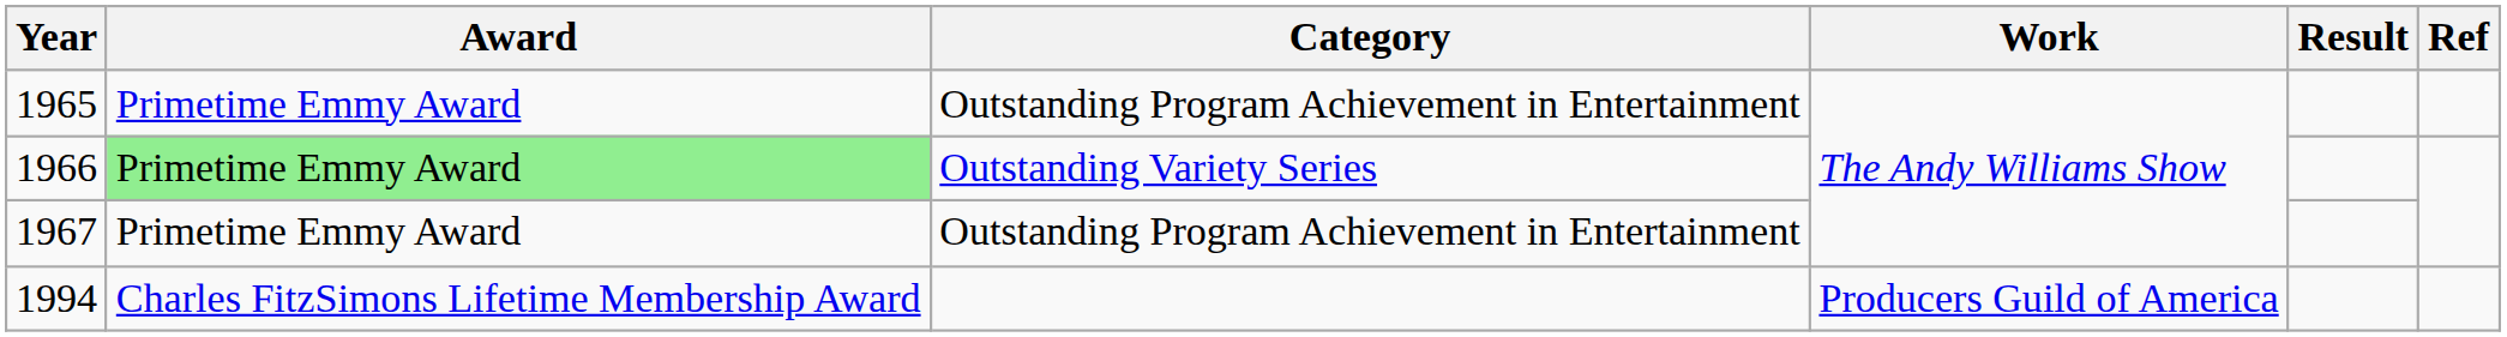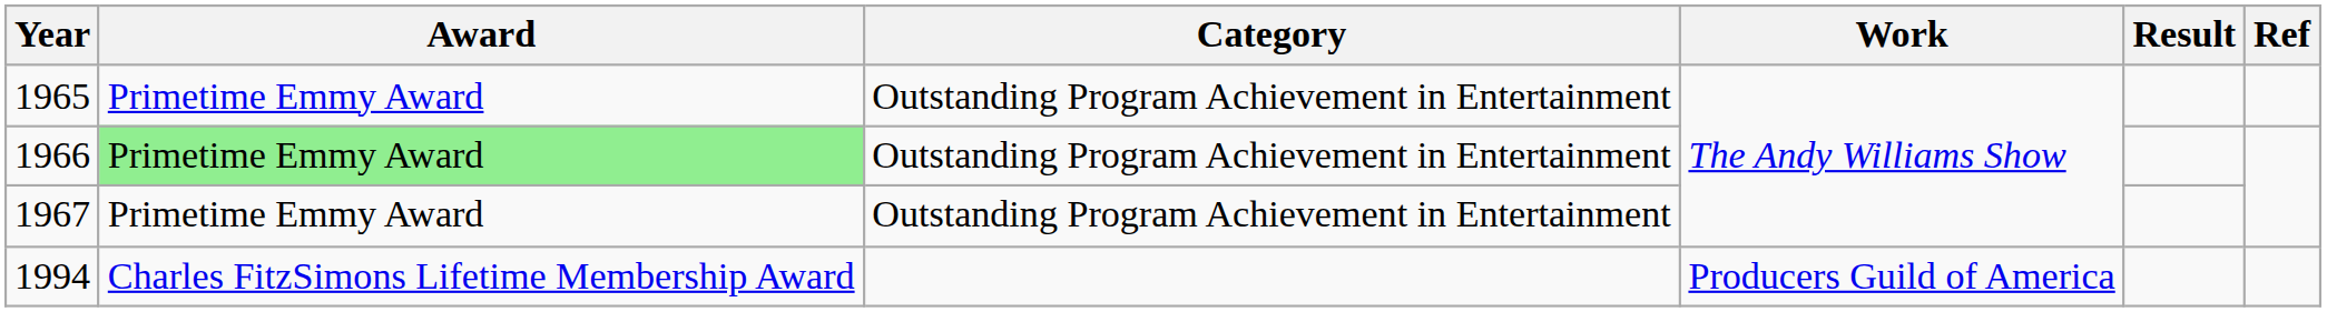1966 | Category: Outstanding Variety Series -> Outstanding Program Achievement in Entertainment
